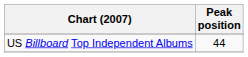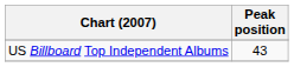US Billboard Top Independent Albums | Peak position: 44 -> 43
